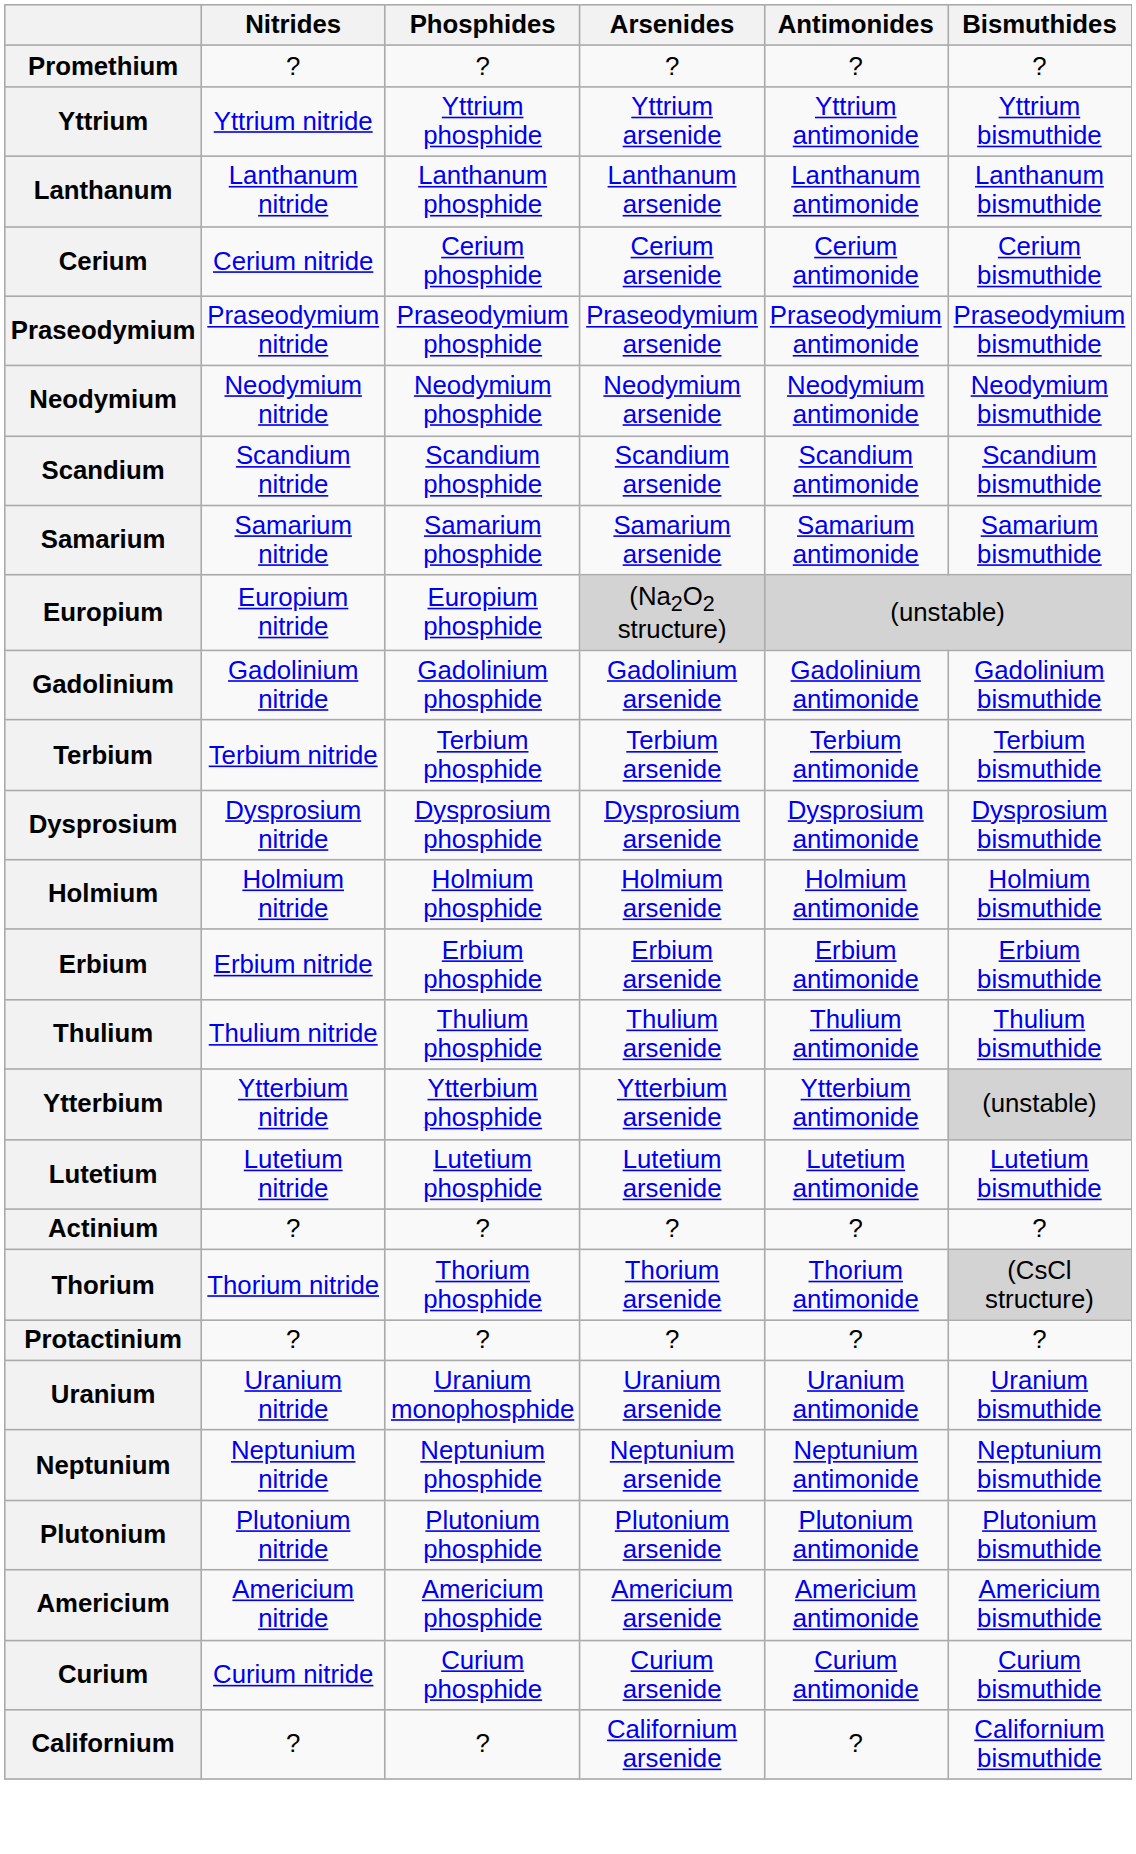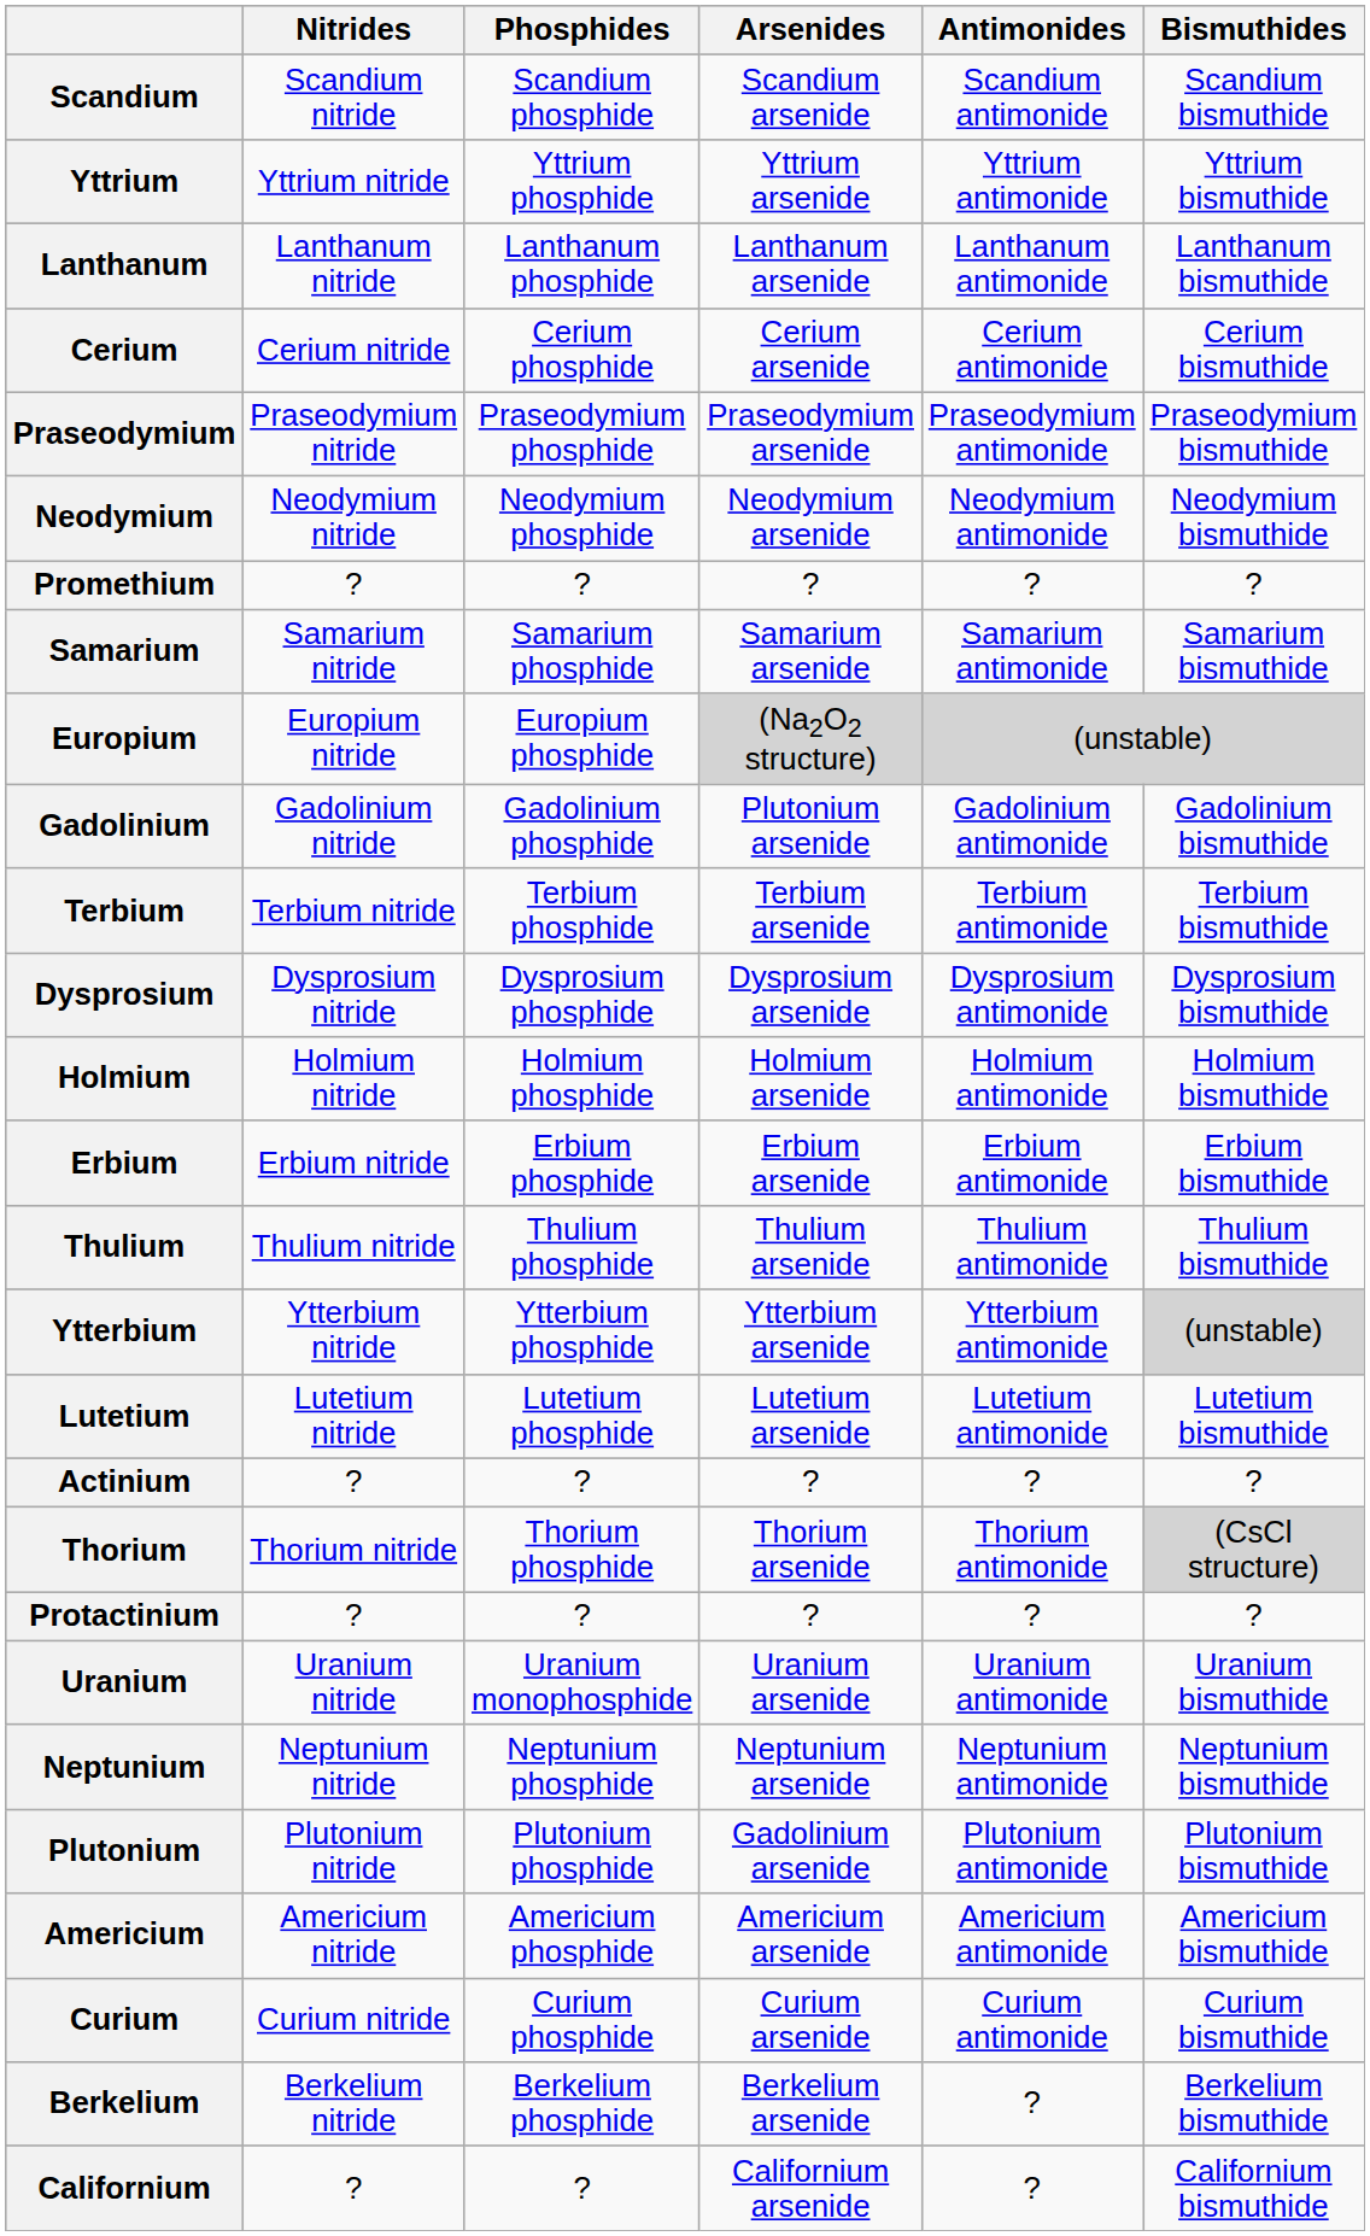rows swapped: Scandium <-> Promethium
Gadolinium | Arsenides: Gadolinium arsenide -> Plutonium arsenide
Plutonium | Arsenides: Plutonium arsenide -> Gadolinium arsenide
+ row: Berkelium | Berkelium nitride | Berkelium phosphide | Berkelium arsenide | ? | Berkelium bismuthide
